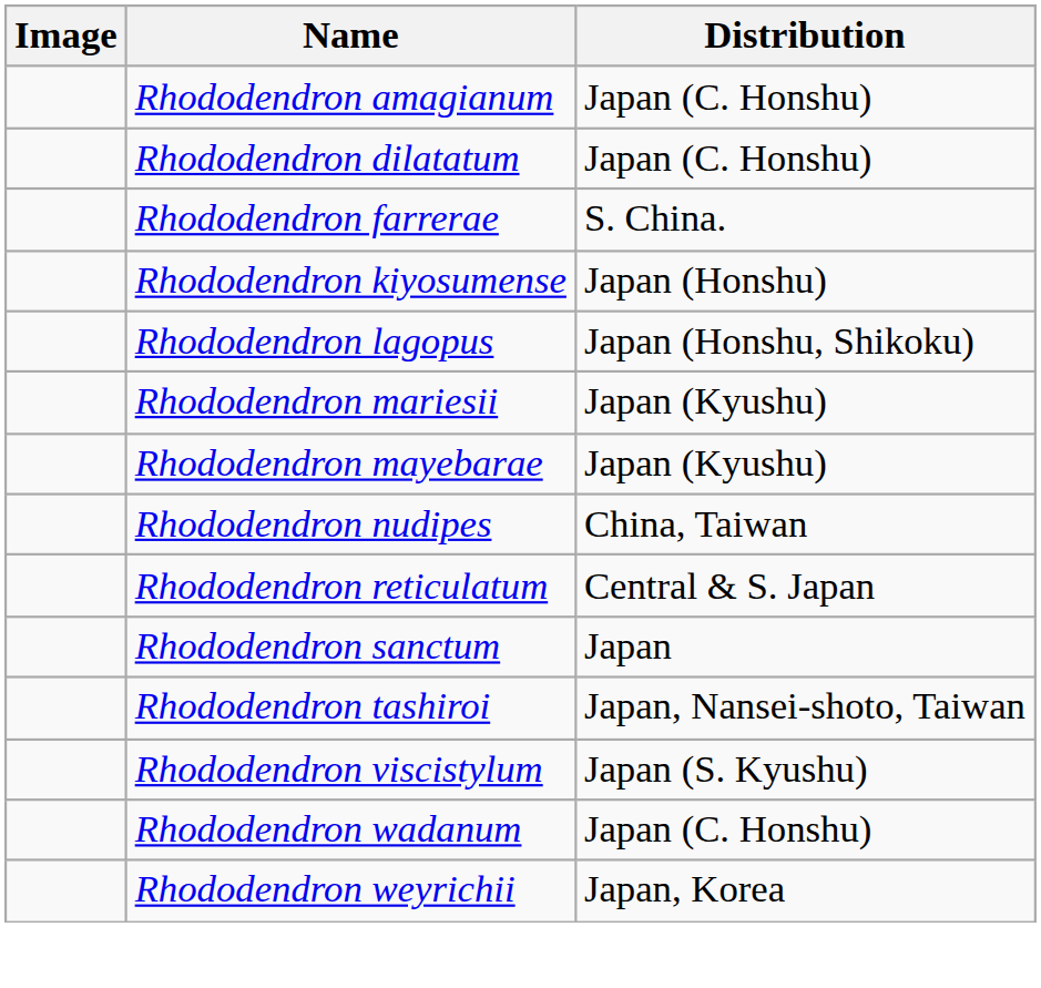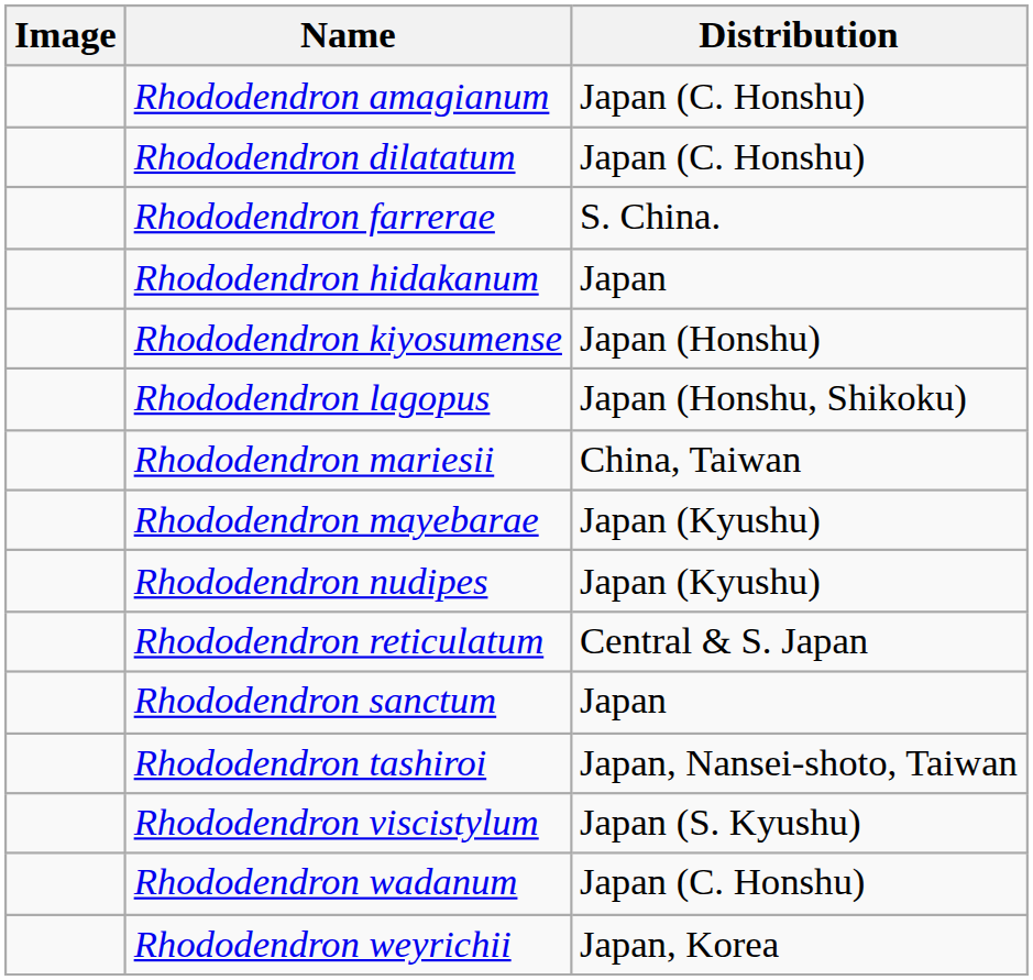+ row: Rhododendron hidakanum | Japan
Rhododendron mariesii | Distribution: Japan (Kyushu) -> China, Taiwan
Rhododendron nudipes | Distribution: China, Taiwan -> Japan (Kyushu)
